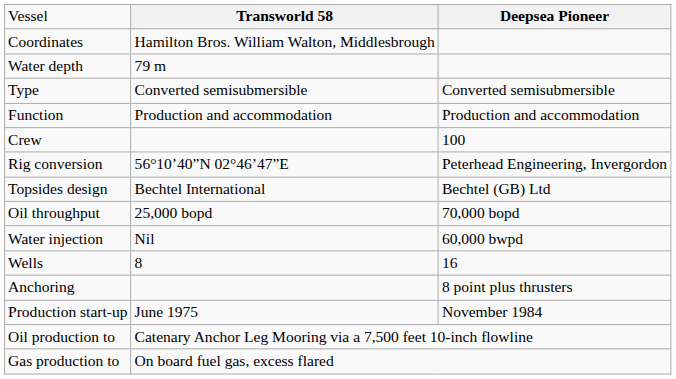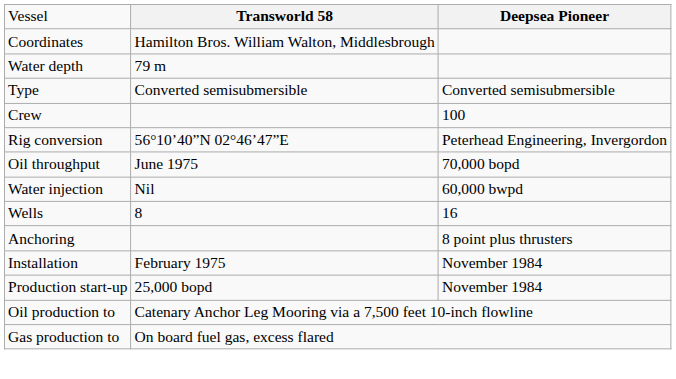- row: Function | Production and accommodation | Production and accommodation
- row: Topsides design | Bechtel International | Bechtel (GB) Ltd
Oil throughput | column 2: 25,000 bopd -> June 1975
+ row: Installation | February 1975 | November 1984
Production start-up | column 2: June 1975 -> 25,000 bopd
